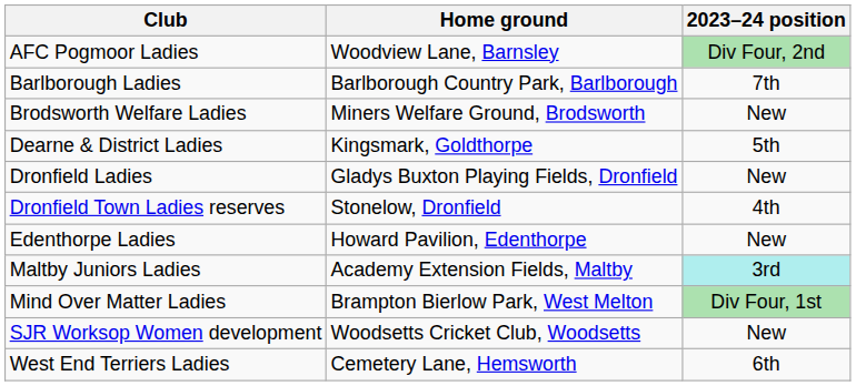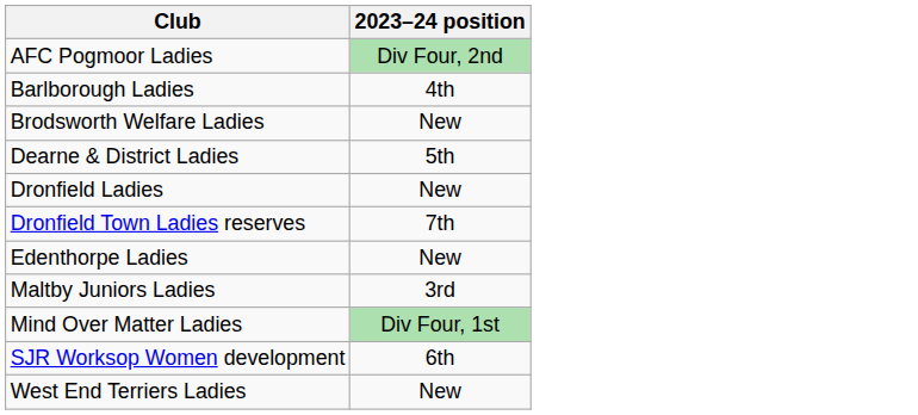- column: Home ground | Woodview Lane, Barnsley | Barlborough Country Park, Barlborough | Miners Welfare Ground, Brodsworth | Kingsmark, Goldthorpe | Gladys Buxton Playing Fields, Dronfield | Stonelow, Dronfield | Howard Pavilion, Edenthorpe | Academy Extension Fields, Maltby | Brampton Bierlow Park, West Melton | Woodsetts Cricket Club, Woodsetts | Cemetery Lane, Hemsworth
Barlborough Ladies | 2023–24 position: 7th -> 4th
Dronfield Town Ladies reserves | 2023–24 position: 4th -> 7th
Maltby Juniors Ladies | 2023–24 position: paleturquoise background -> no background
SJR Worksop Women development | 2023–24 position: New -> 6th
West End Terriers Ladies | 2023–24 position: 6th -> New
